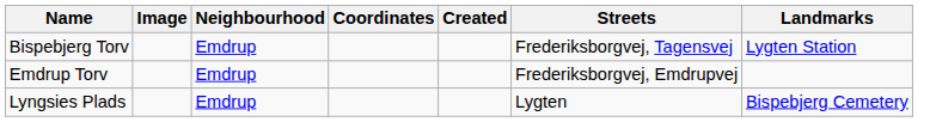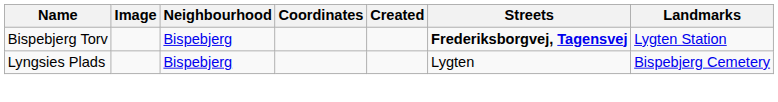Bispebjerg Torv | Neighbourhood: Emdrup -> Bispebjerg
Bispebjerg Torv | Streets: normal -> bold
- row: Emdrup Torv | Emdrup | Frederiksborgvej, Emdrupvej
Lyngsies Plads | Neighbourhood: Emdrup -> Bispebjerg
